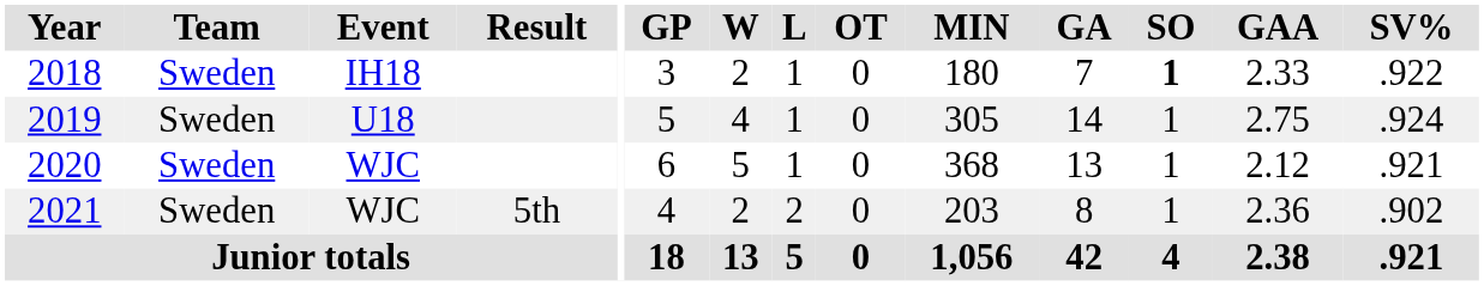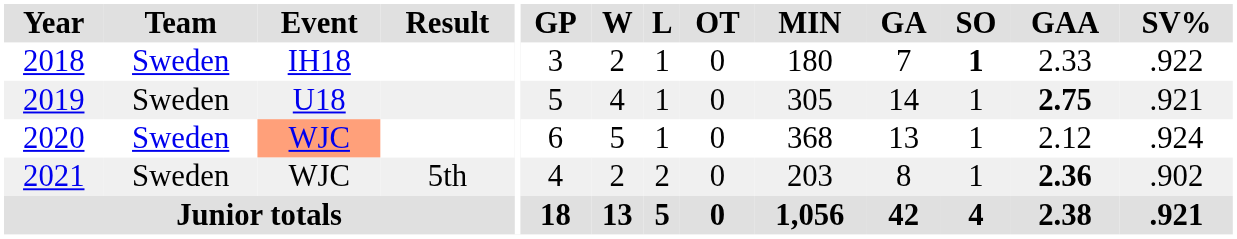2019 | GAA: normal -> bold
2019 | SV%: .924 -> .921
2020 | Event: no background -> lightsalmon background
2020 | SV%: .921 -> .924
2021 | GAA: normal -> bold
